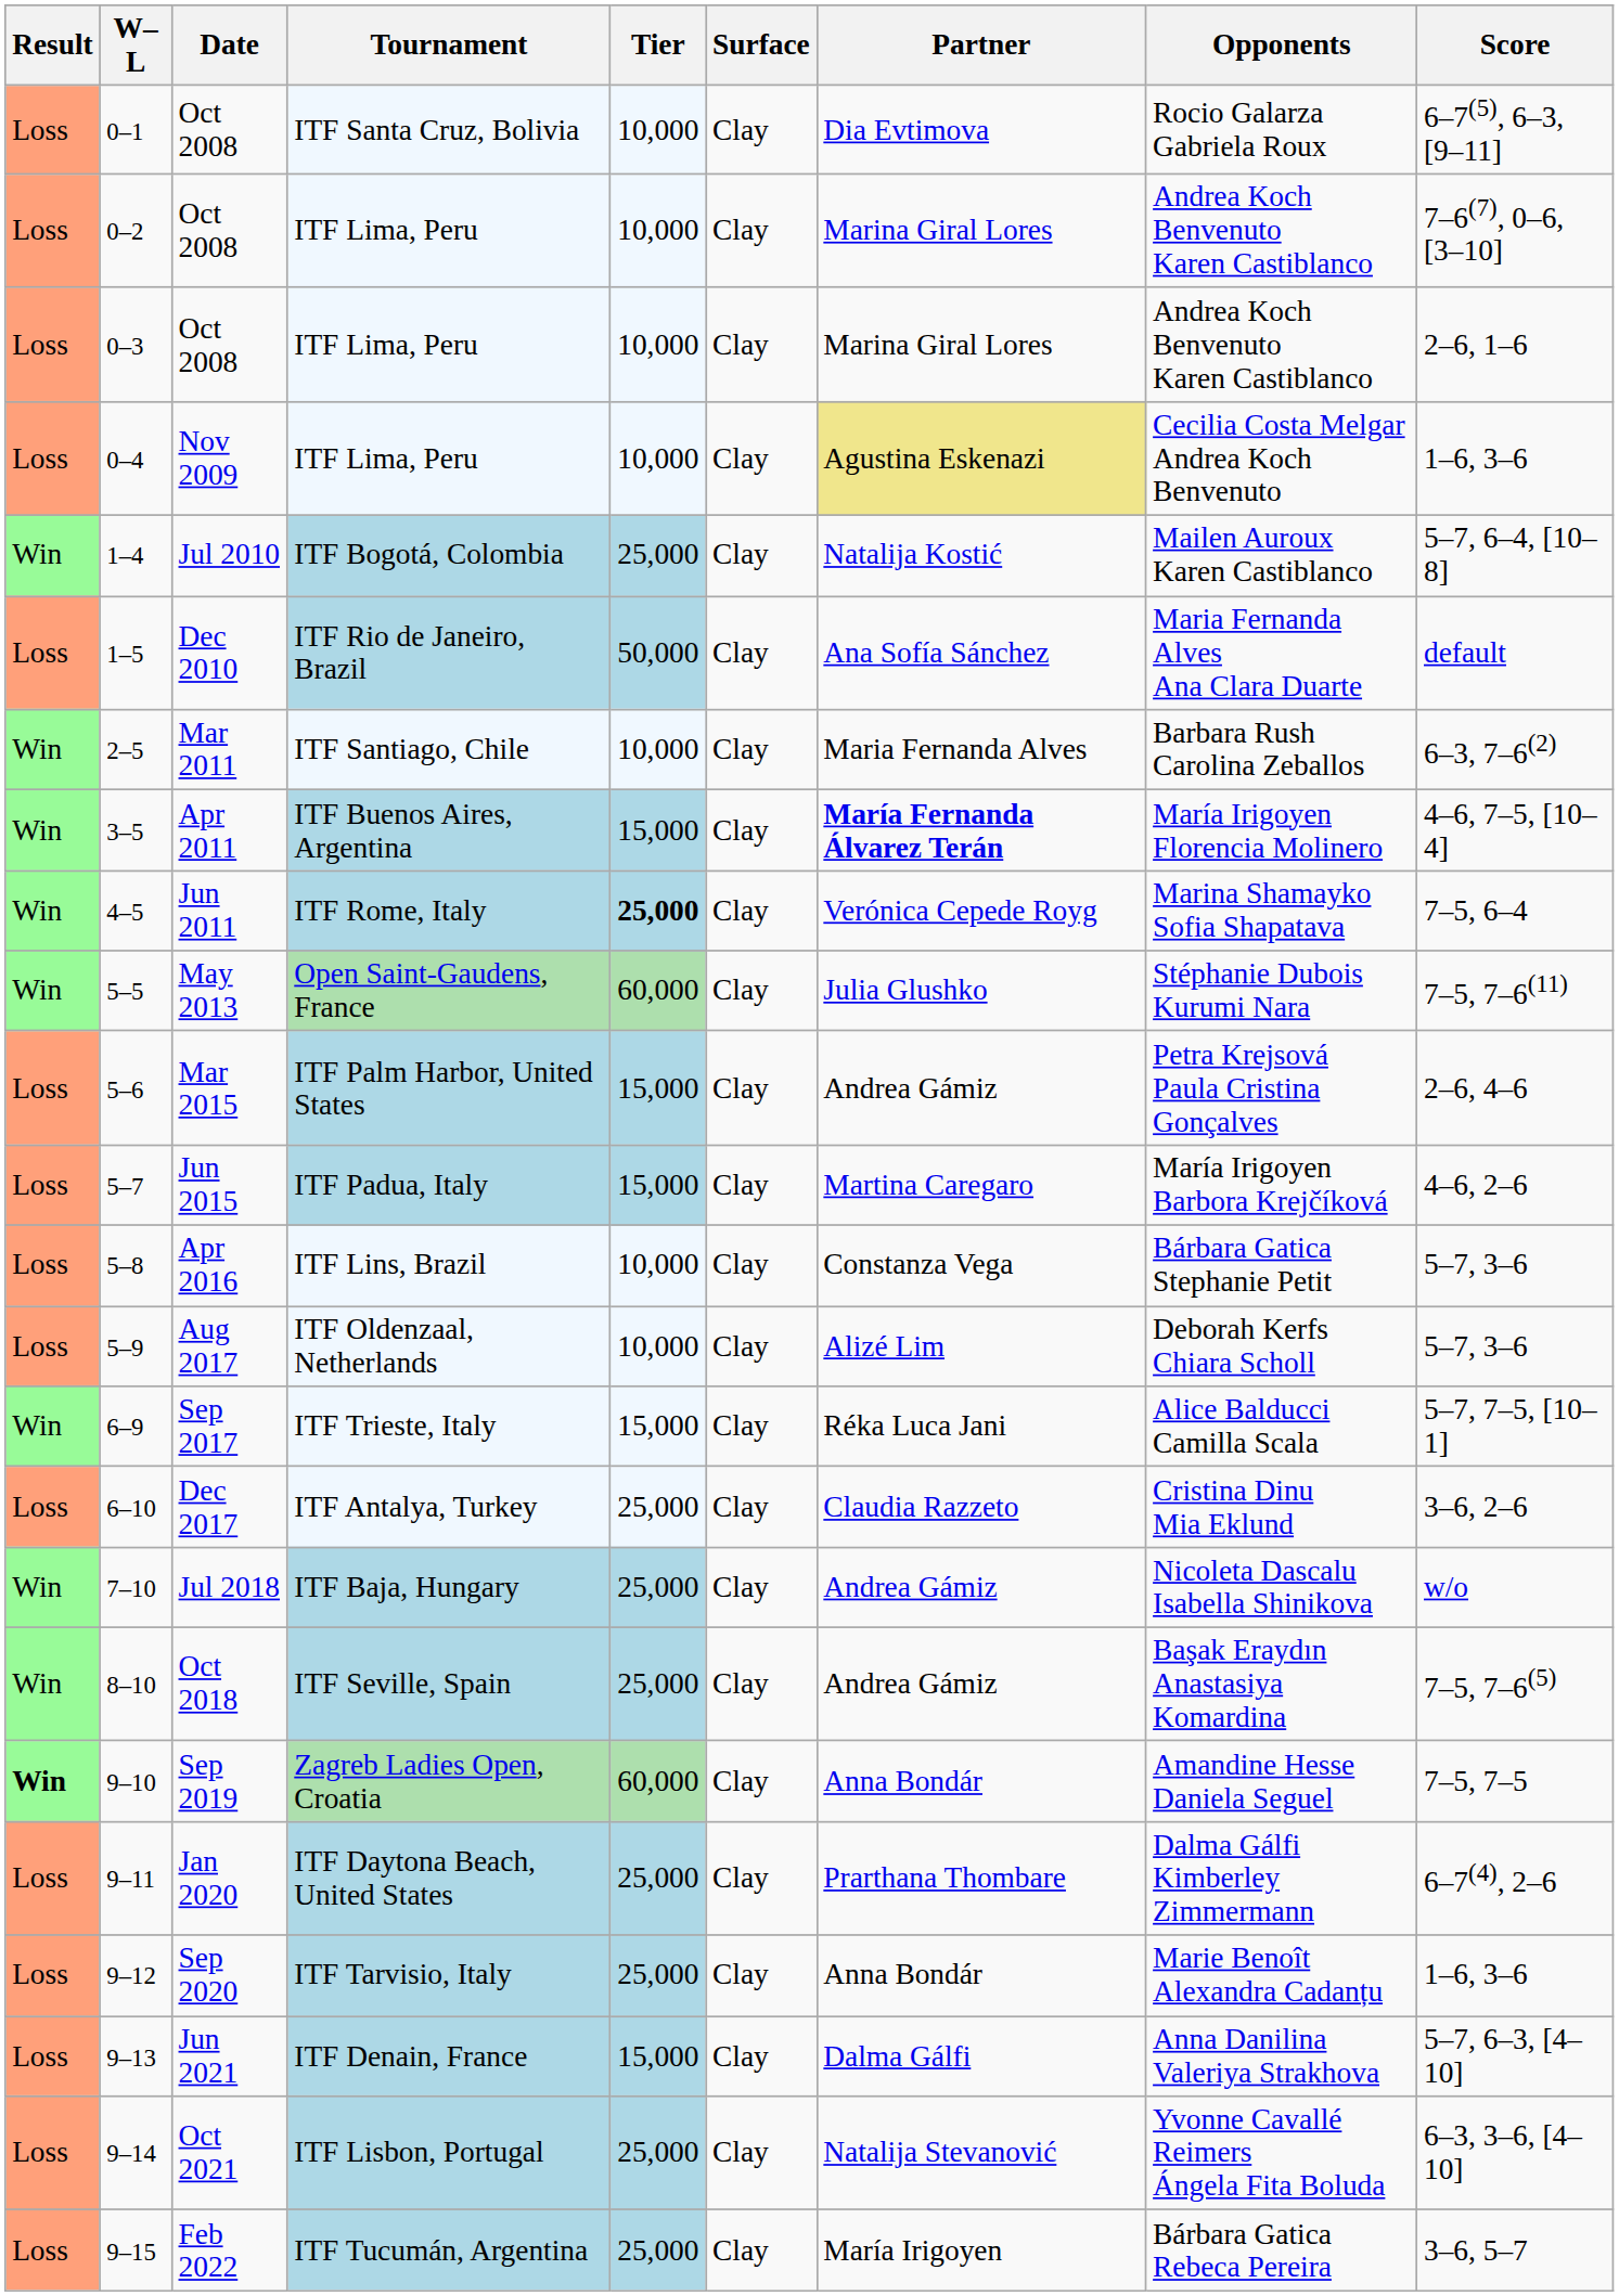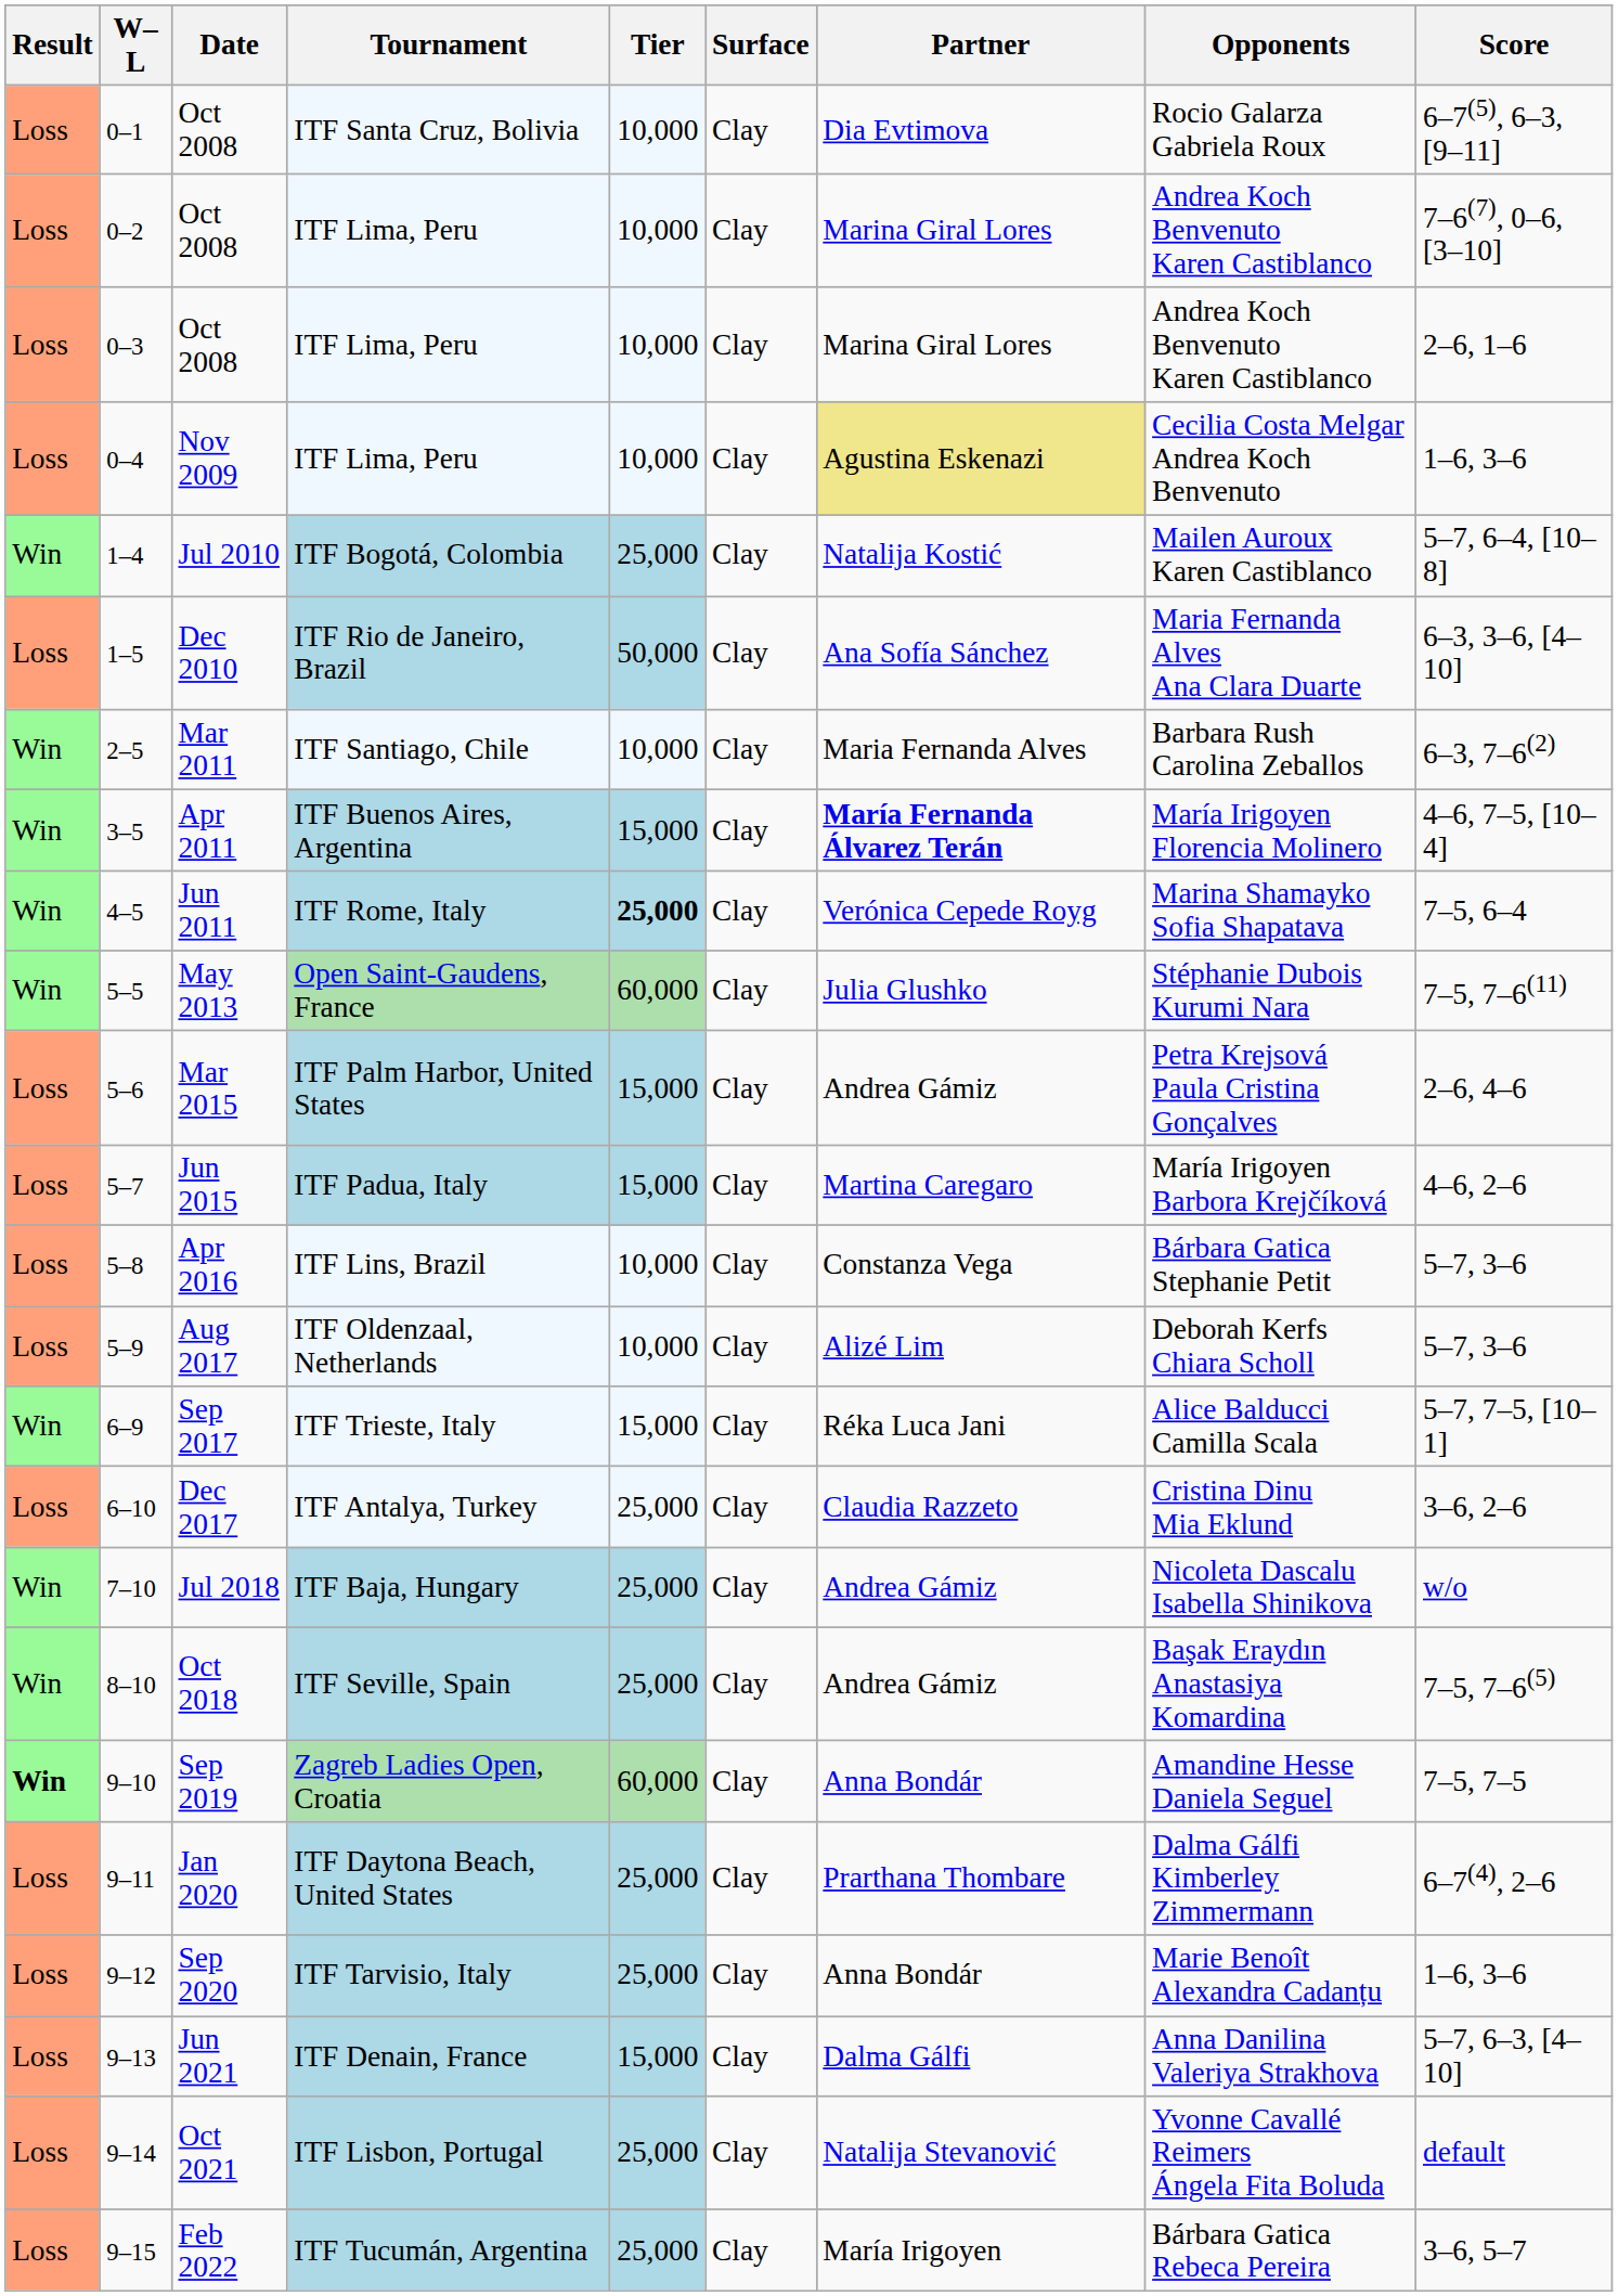Dec 2010 | Score: default -> 6–3, 3–6, [4–10]
Oct 2021 | Score: 6–3, 3–6, [4–10] -> default
